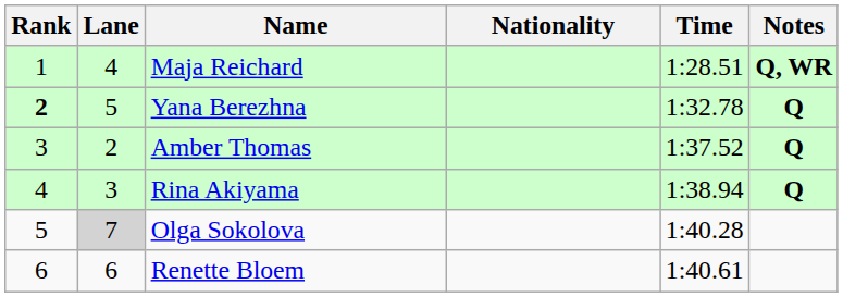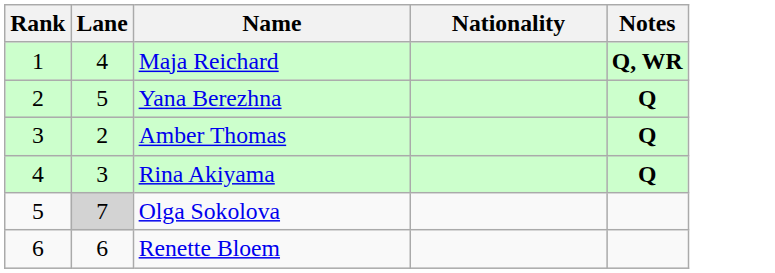- column: Time | 1:28.51 | 1:32.78 | 1:37.52 | 1:38.94 | 1:40.28 | 1:40.61
Yana Berezhna | Rank: bold -> normal
